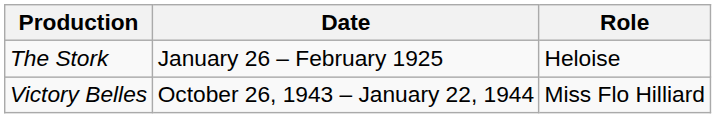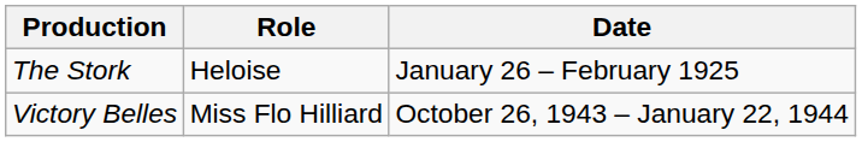columns swapped: Role <-> Date
